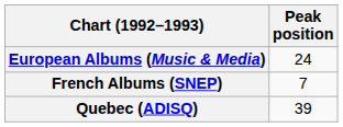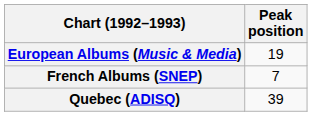European Albums (Music & Media) | Peak position: 24 -> 19
